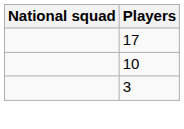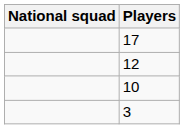+ row: 12
